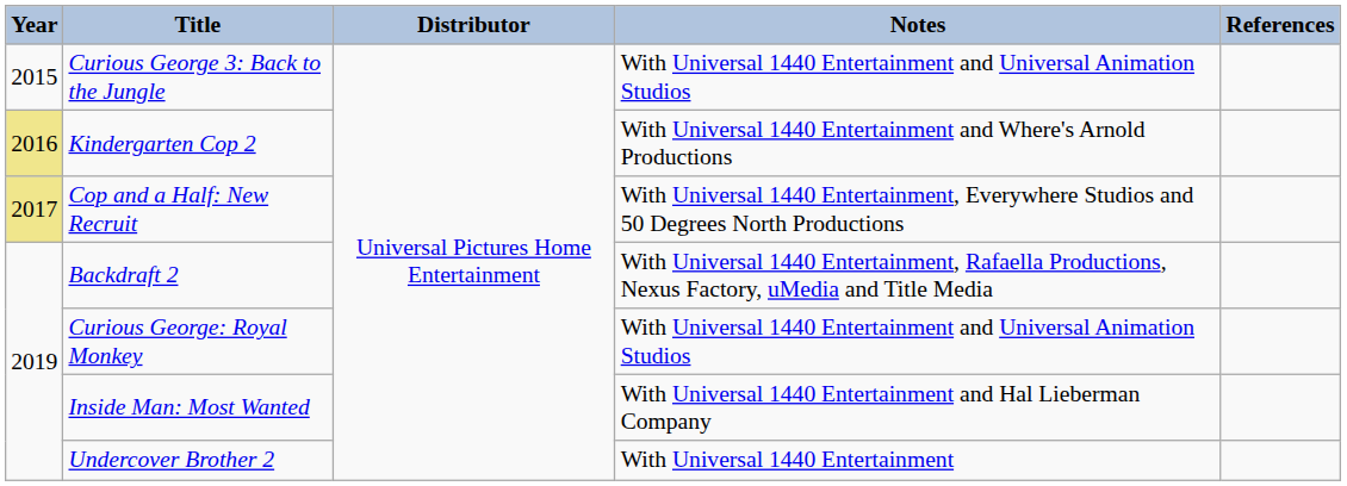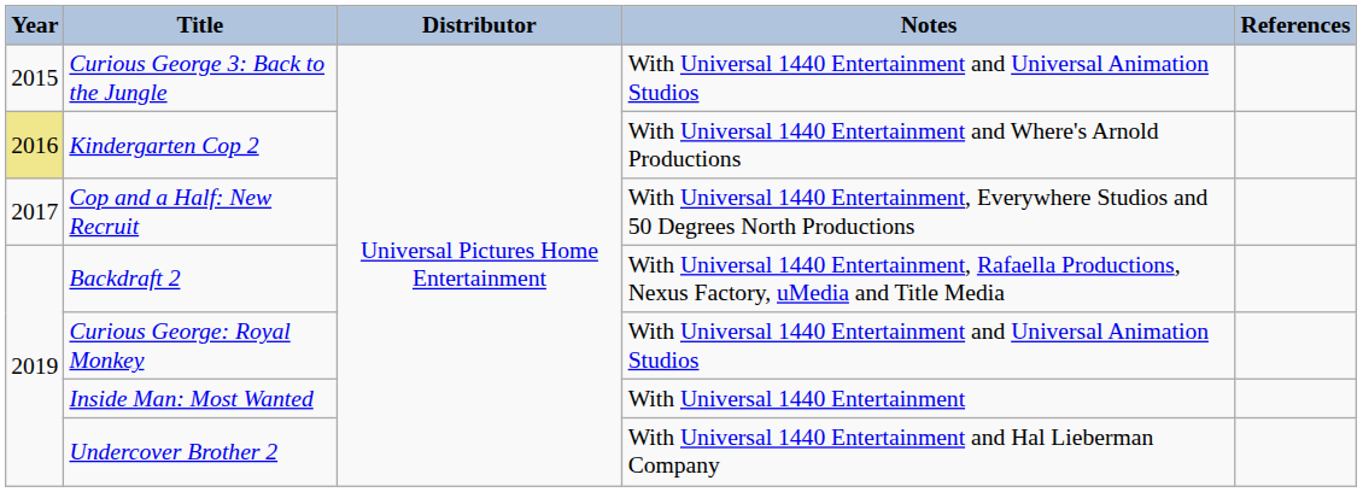Cop and a Half: New Recruit | Year: khaki background -> no background
Inside Man: Most Wanted | Notes: With Universal 1440 Entertainment and Hal Lieberman Company -> With Universal 1440 Entertainment
Undercover Brother 2 | Notes: With Universal 1440 Entertainment -> With Universal 1440 Entertainment and Hal Lieberman Company
